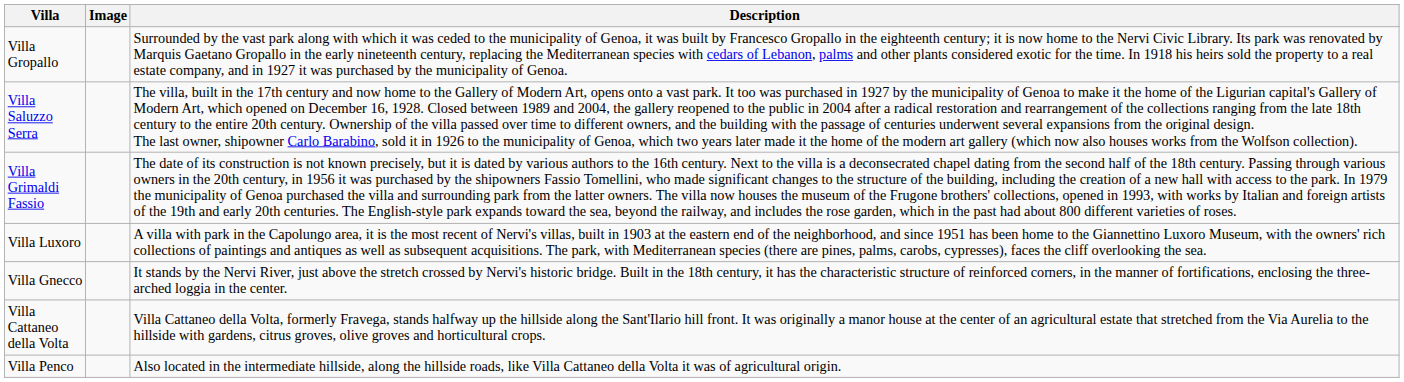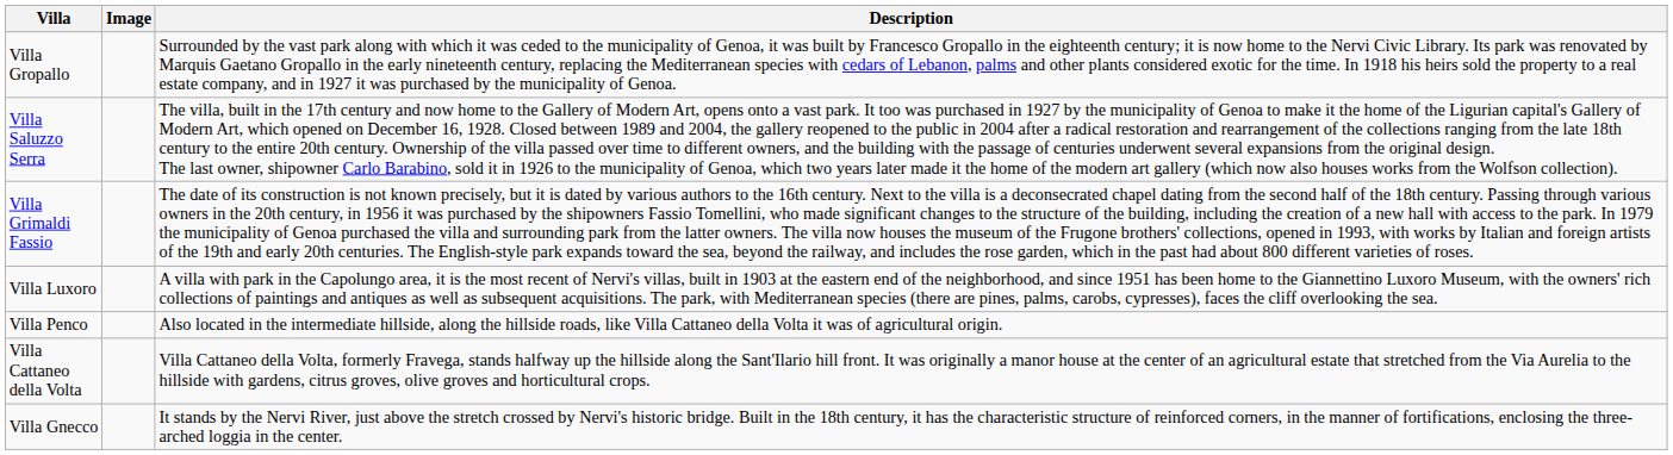rows swapped: Villa Gnecco <-> Villa Penco
